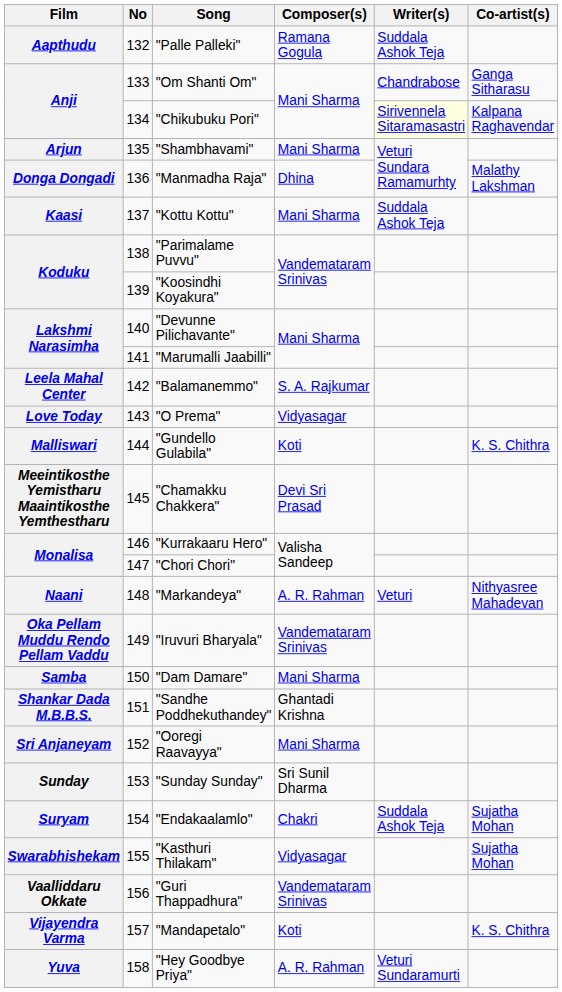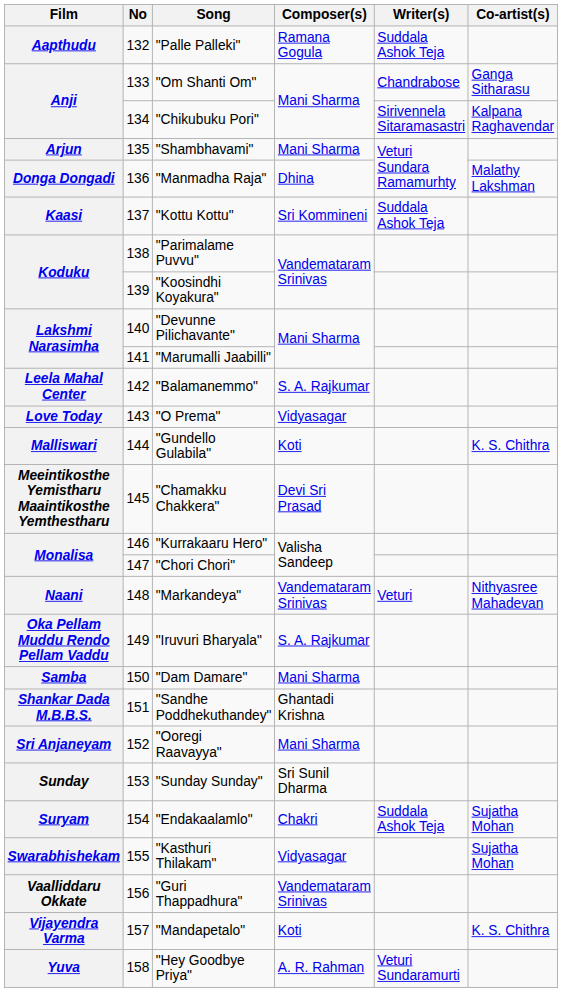"Chikubuku Pori" | Writer(s): lightyellow background -> no background
"Kottu Kottu" | Composer(s): Mani Sharma -> Sri Kommineni
"Markandeya" | Composer(s): A. R. Rahman -> Vandemataram Srinivas
"Iruvuri Bharyala" | Composer(s): Vandemataram Srinivas -> S. A. Rajkumar
